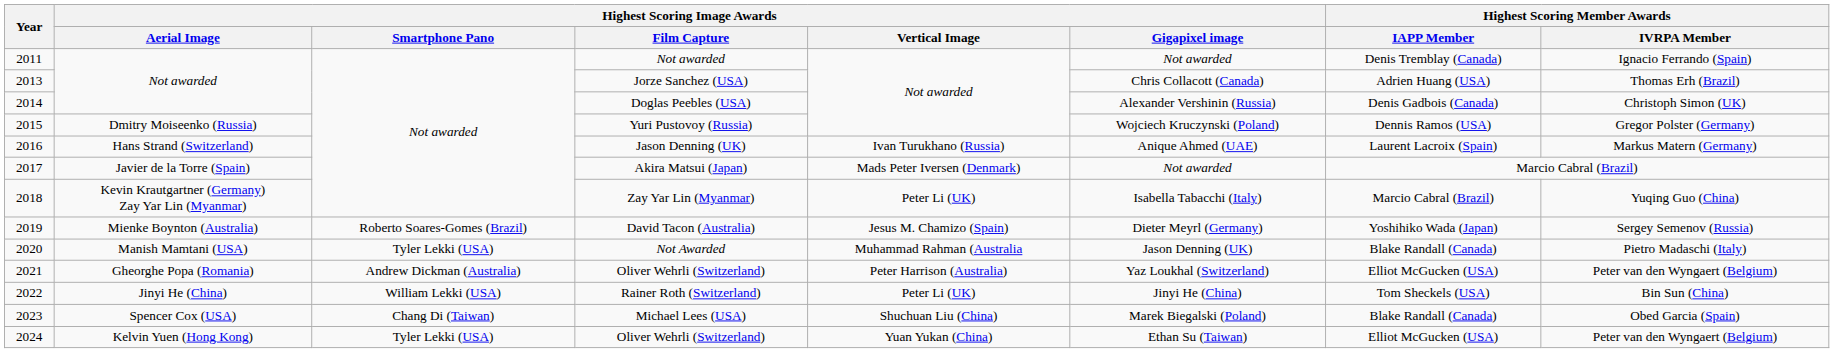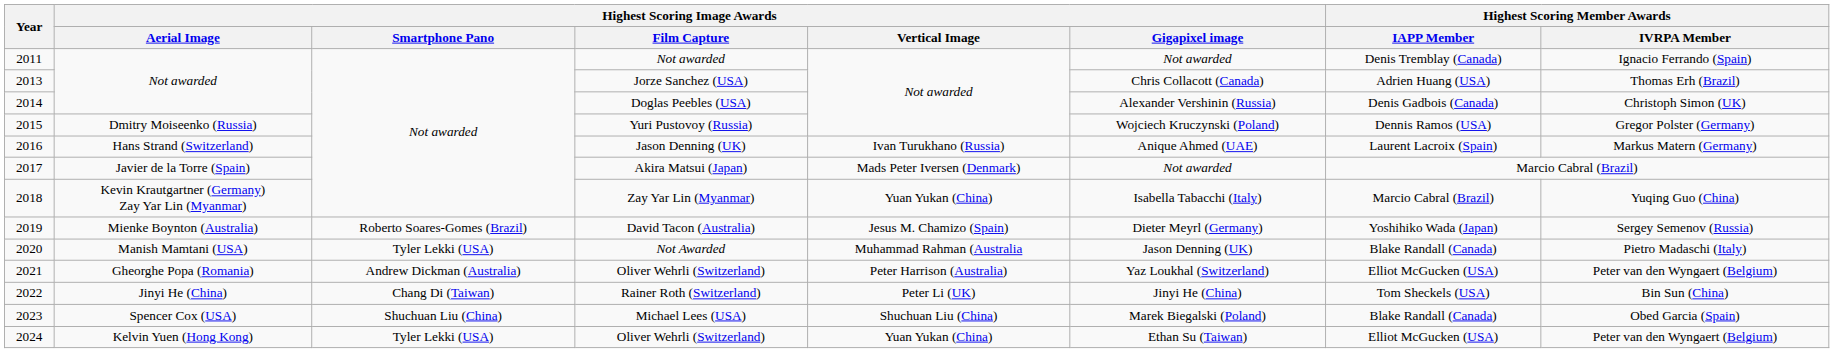Zay Yar Lin (Myanmar) | Highest Scoring Image Awards / Vertical Image: Peter Li (UK) -> Yuan Yukan (China)
Rainer Roth (Switzerland) | Highest Scoring Image Awards / Smartphone Pano: William Lekki (USA) -> Chang Di (Taiwan)
Michael Lees (USA) | Highest Scoring Image Awards / Smartphone Pano: Chang Di (Taiwan) -> Shuchuan Liu (China)
